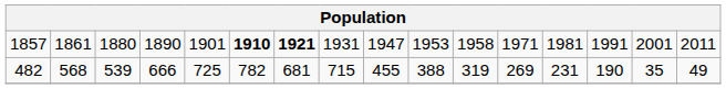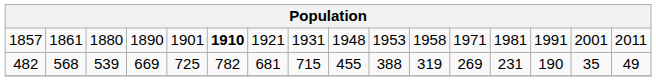1857 | column 7: bold -> normal
1857 | column 9: 1947 -> 1948
482 | column 4: 666 -> 669
